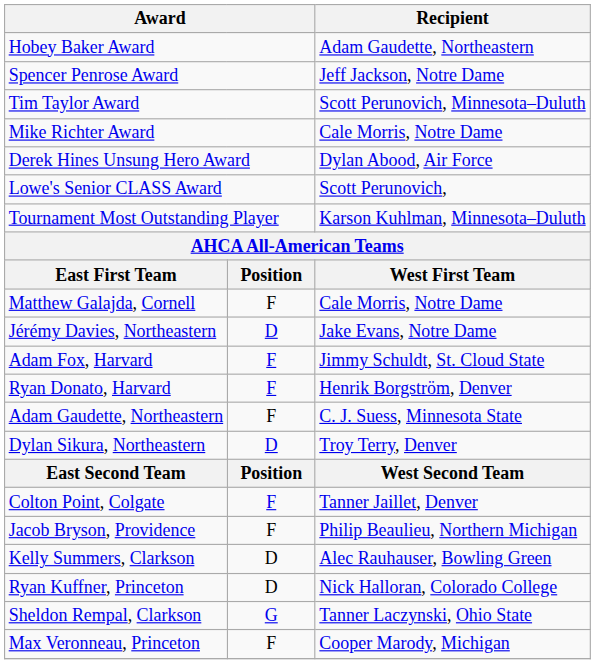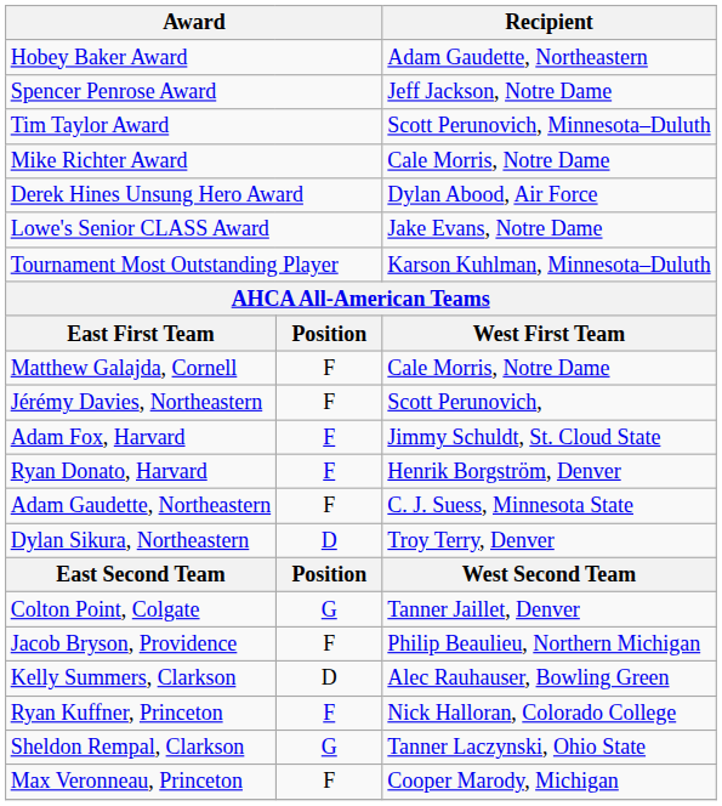Lowe's Senior CLASS Award | Recipient: Scott Perunovich, -> Jake Evans, Notre Dame
Jérémy Davies, Northeastern | column 2: D -> F
Jérémy Davies, Northeastern | Recipient: Jake Evans, Notre Dame -> Scott Perunovich,
Colton Point, Colgate | column 2: F -> G
Ryan Kuffner, Princeton | column 2: D -> F
